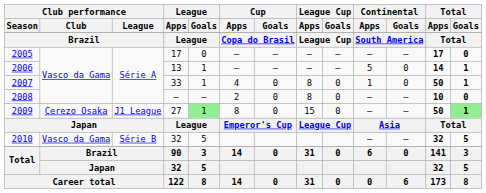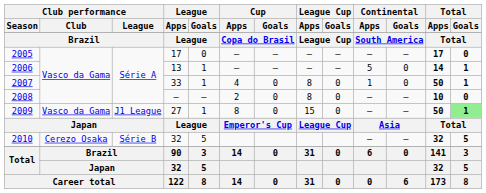2009 | Club performance / Club: Cerezo Osaka -> Vasco da Gama
2009 | League / Goals: lightgreen background -> no background
2010 | Club performance / Club: Vasco da Gama -> Cerezo Osaka
